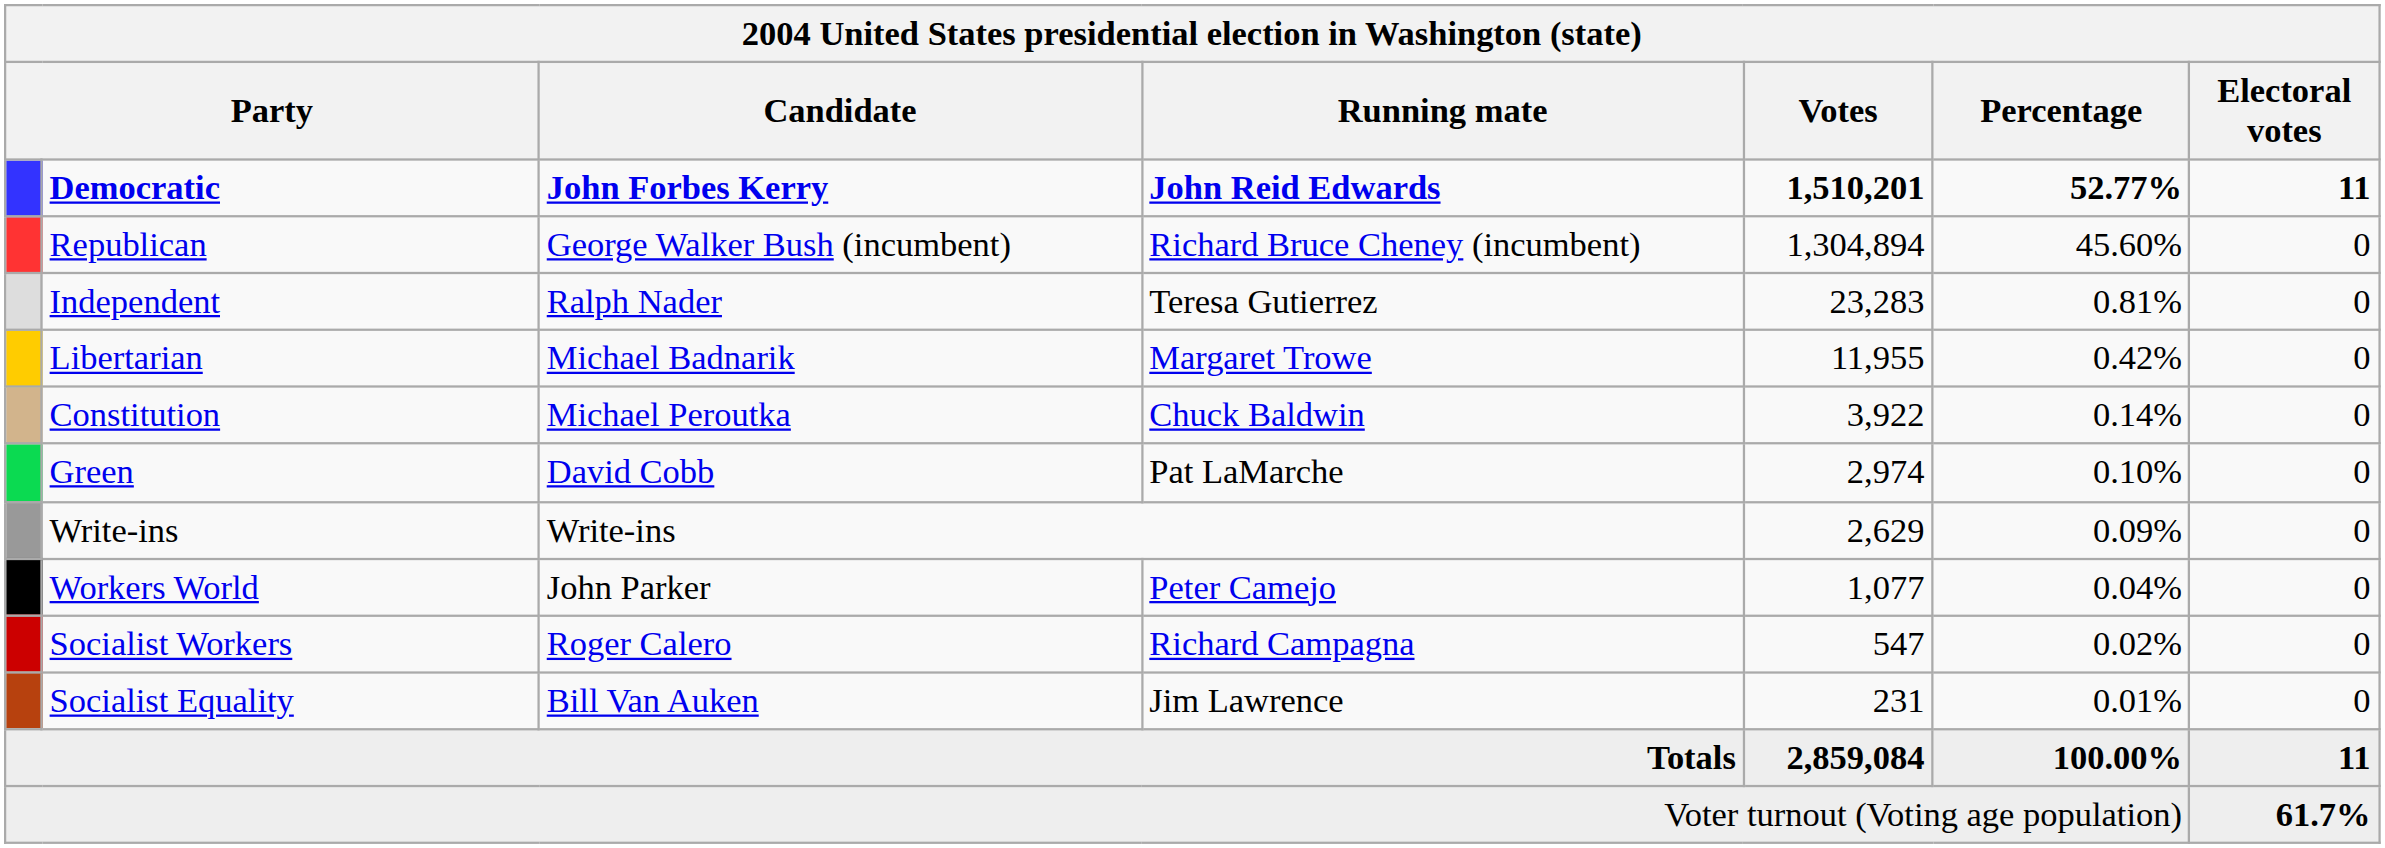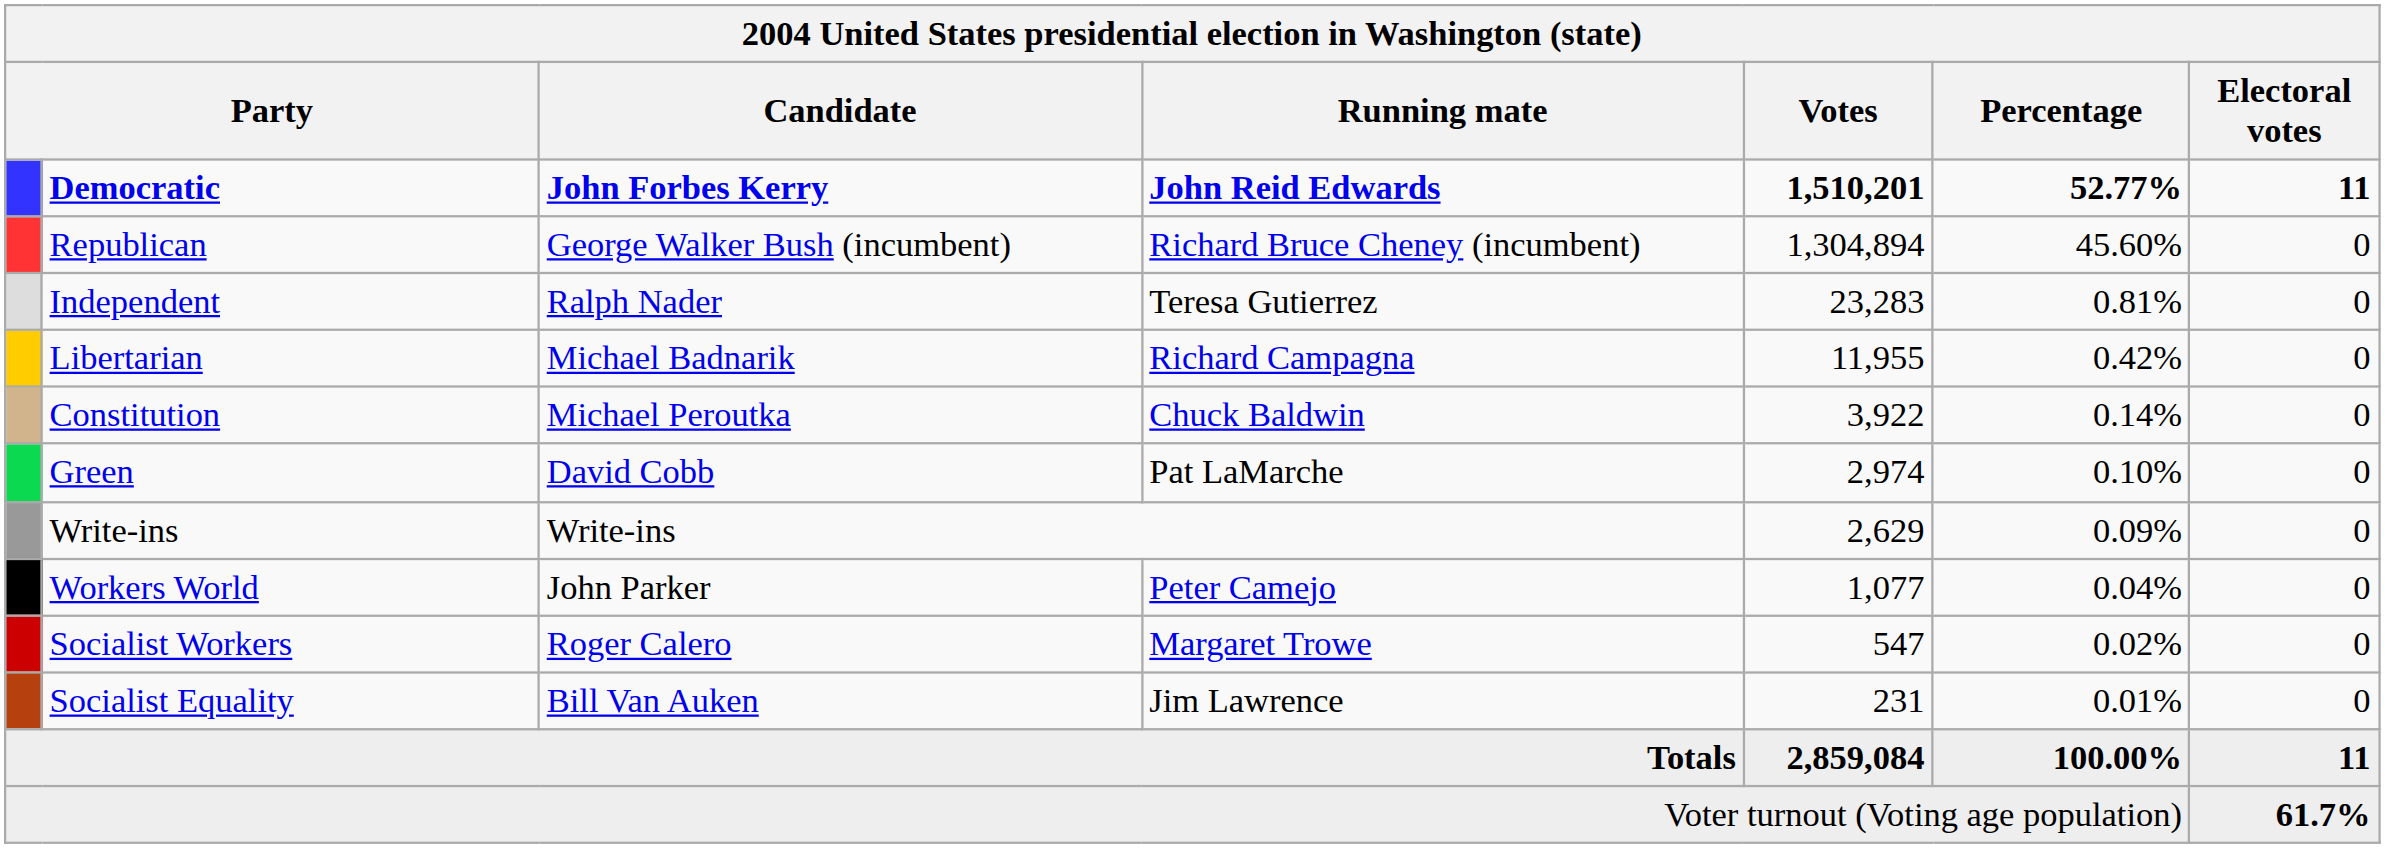Libertarian | Running mate: Margaret Trowe -> Richard Campagna
Socialist Workers | Running mate: Richard Campagna -> Margaret Trowe
